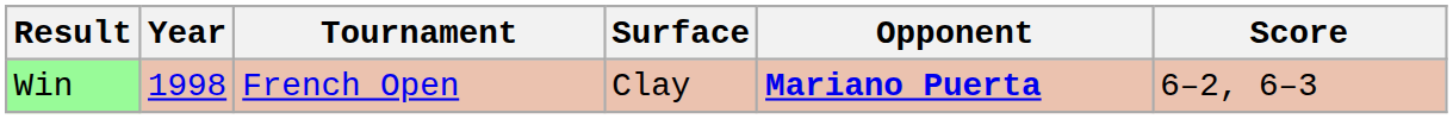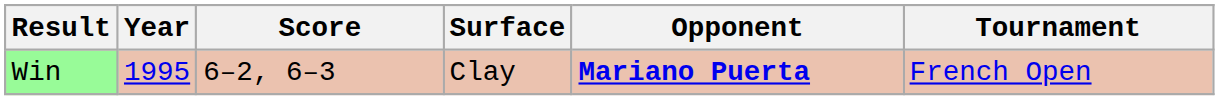columns swapped: Tournament <-> Score
Win | Year: 1998 -> 1995
